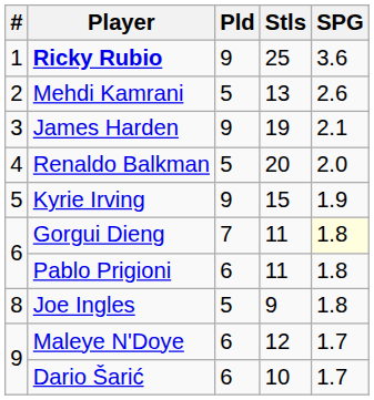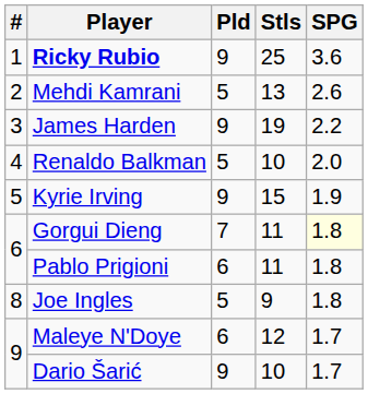James Harden | SPG: 2.1 -> 2.2
Renaldo Balkman | Stls: 20 -> 10
Dario Šarić | Pld: 6 -> 9
